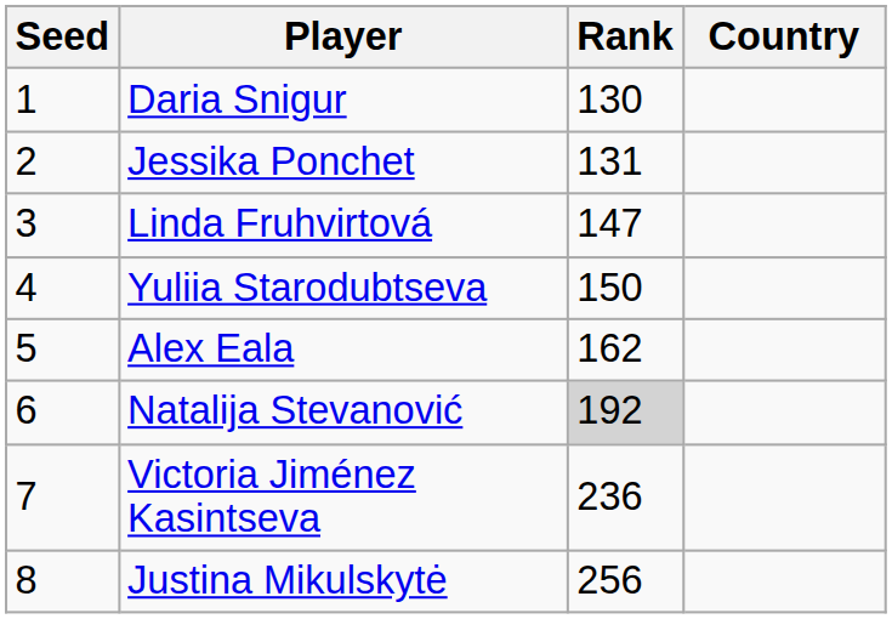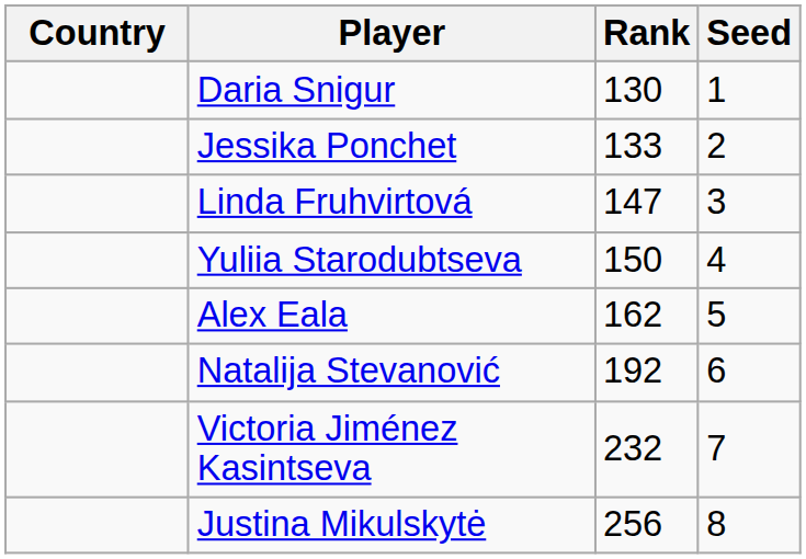columns swapped: Country <-> Seed
Jessika Ponchet | Rank: 131 -> 133
Natalija Stevanović | Rank: lightgrey background -> no background
Victoria Jiménez Kasintseva | Rank: 236 -> 232
